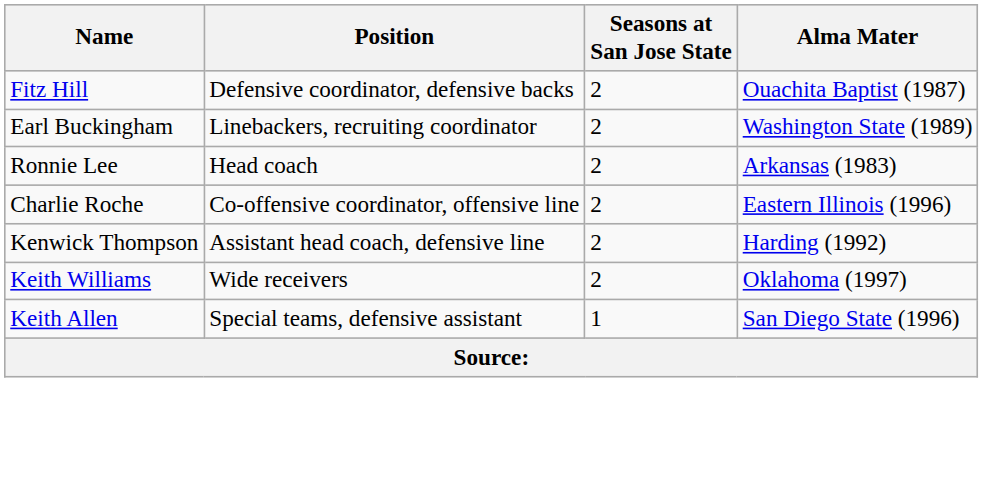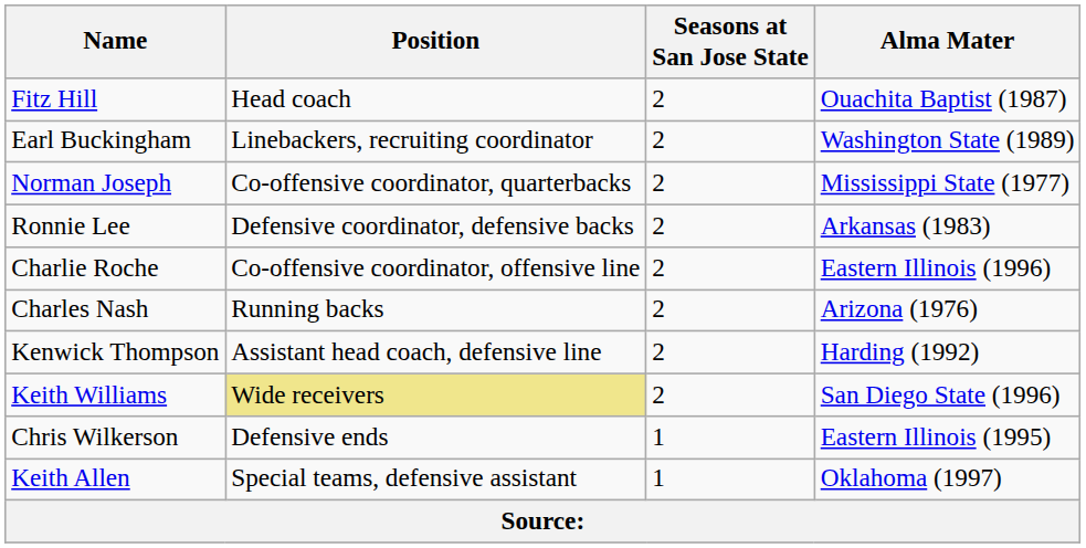Fitz Hill | Position: Defensive coordinator, defensive backs -> Head coach
+ row: Norman Joseph | Co-offensive coordinator, quarterbacks | 2 | Mississippi State (1977)
Ronnie Lee | Position: Head coach -> Defensive coordinator, defensive backs
+ row: Charles Nash | Running backs | 2 | Arizona (1976)
Keith Williams | Position: no background -> khaki background
Keith Williams | Alma Mater: Oklahoma (1997) -> San Diego State (1996)
+ row: Chris Wilkerson | Defensive ends | 1 | Eastern Illinois (1995)
Keith Allen | Alma Mater: San Diego State (1996) -> Oklahoma (1997)
